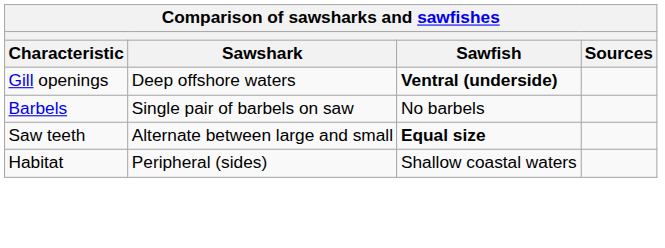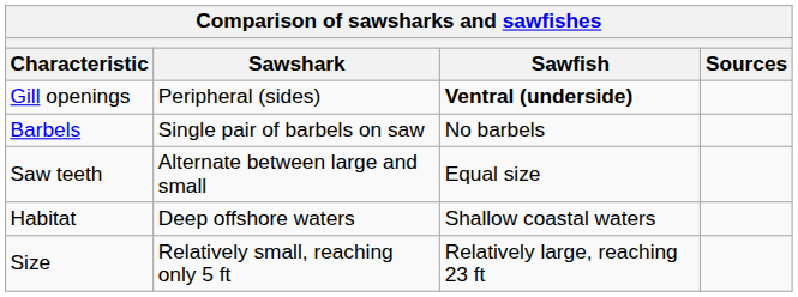Gill openings | Sawshark: Deep offshore waters -> Peripheral (sides)
Saw teeth | Sawfish: bold -> normal
Habitat | Sawshark: Peripheral (sides) -> Deep offshore waters
+ row: Size | Relatively small, reaching only 5 ft | Relatively large, reaching 23 ft
